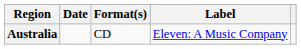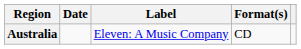columns swapped: Format(s) <-> Label
